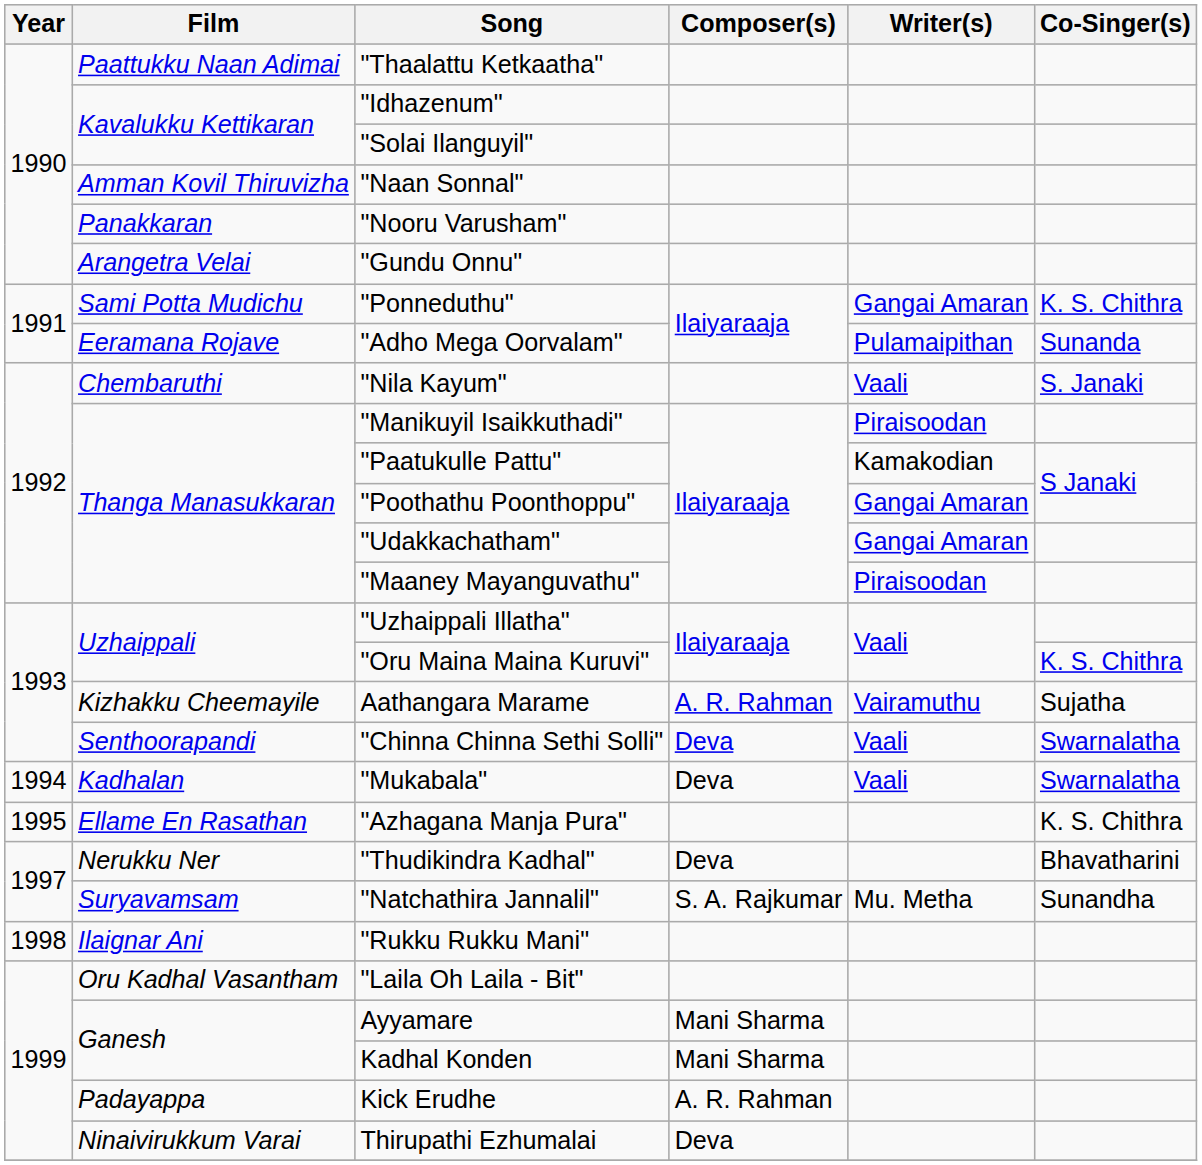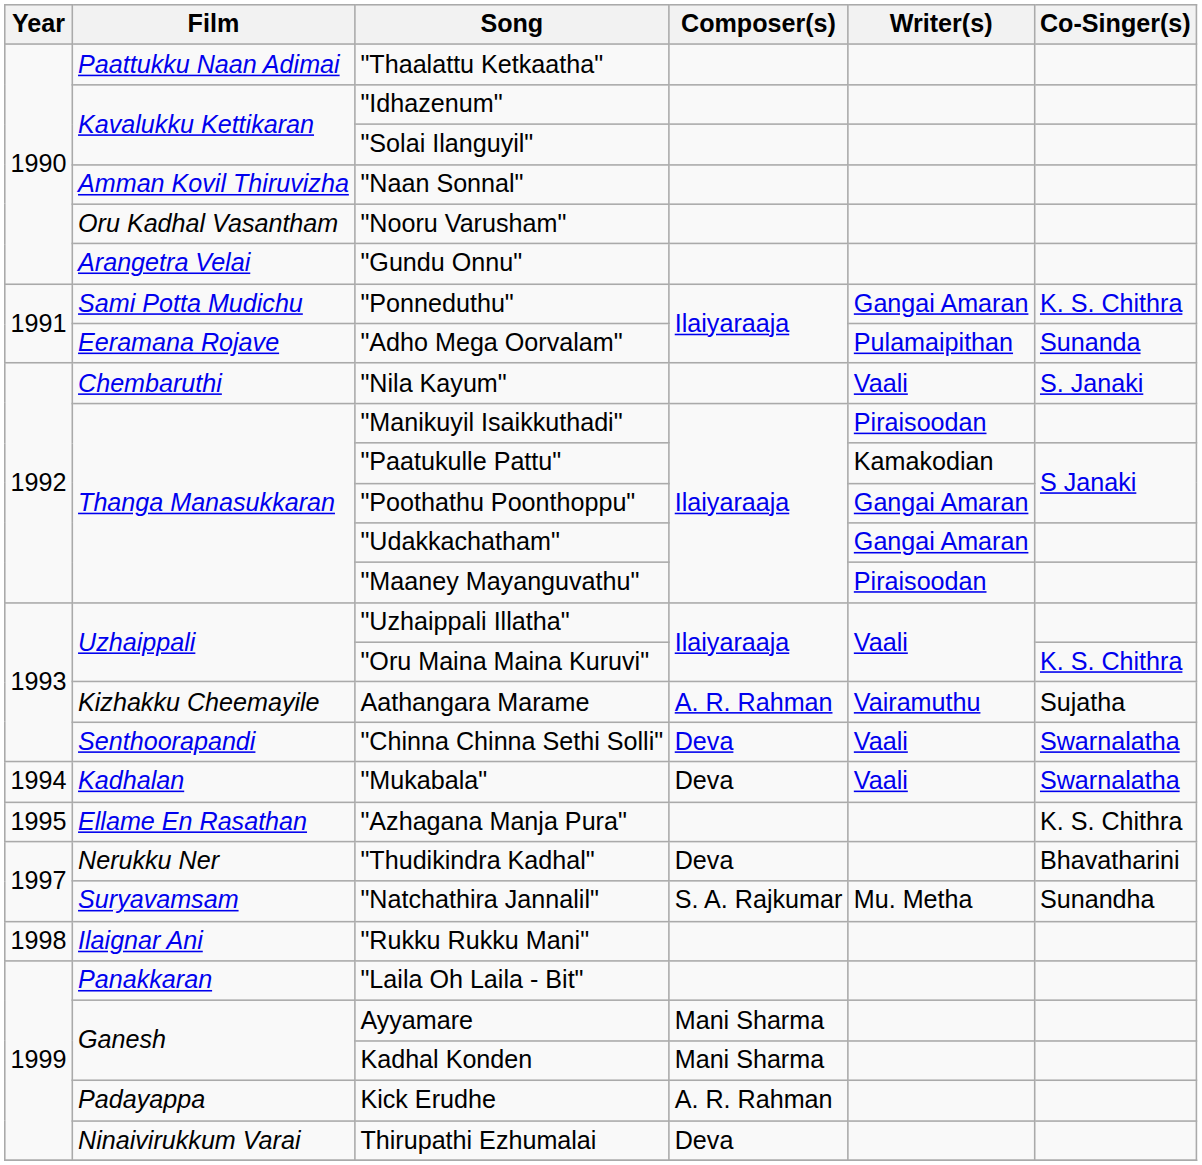"Nooru Varusham" | Film: Panakkaran -> Oru Kadhal Vasantham
"Laila Oh Laila - Bit" | Film: Oru Kadhal Vasantham -> Panakkaran
